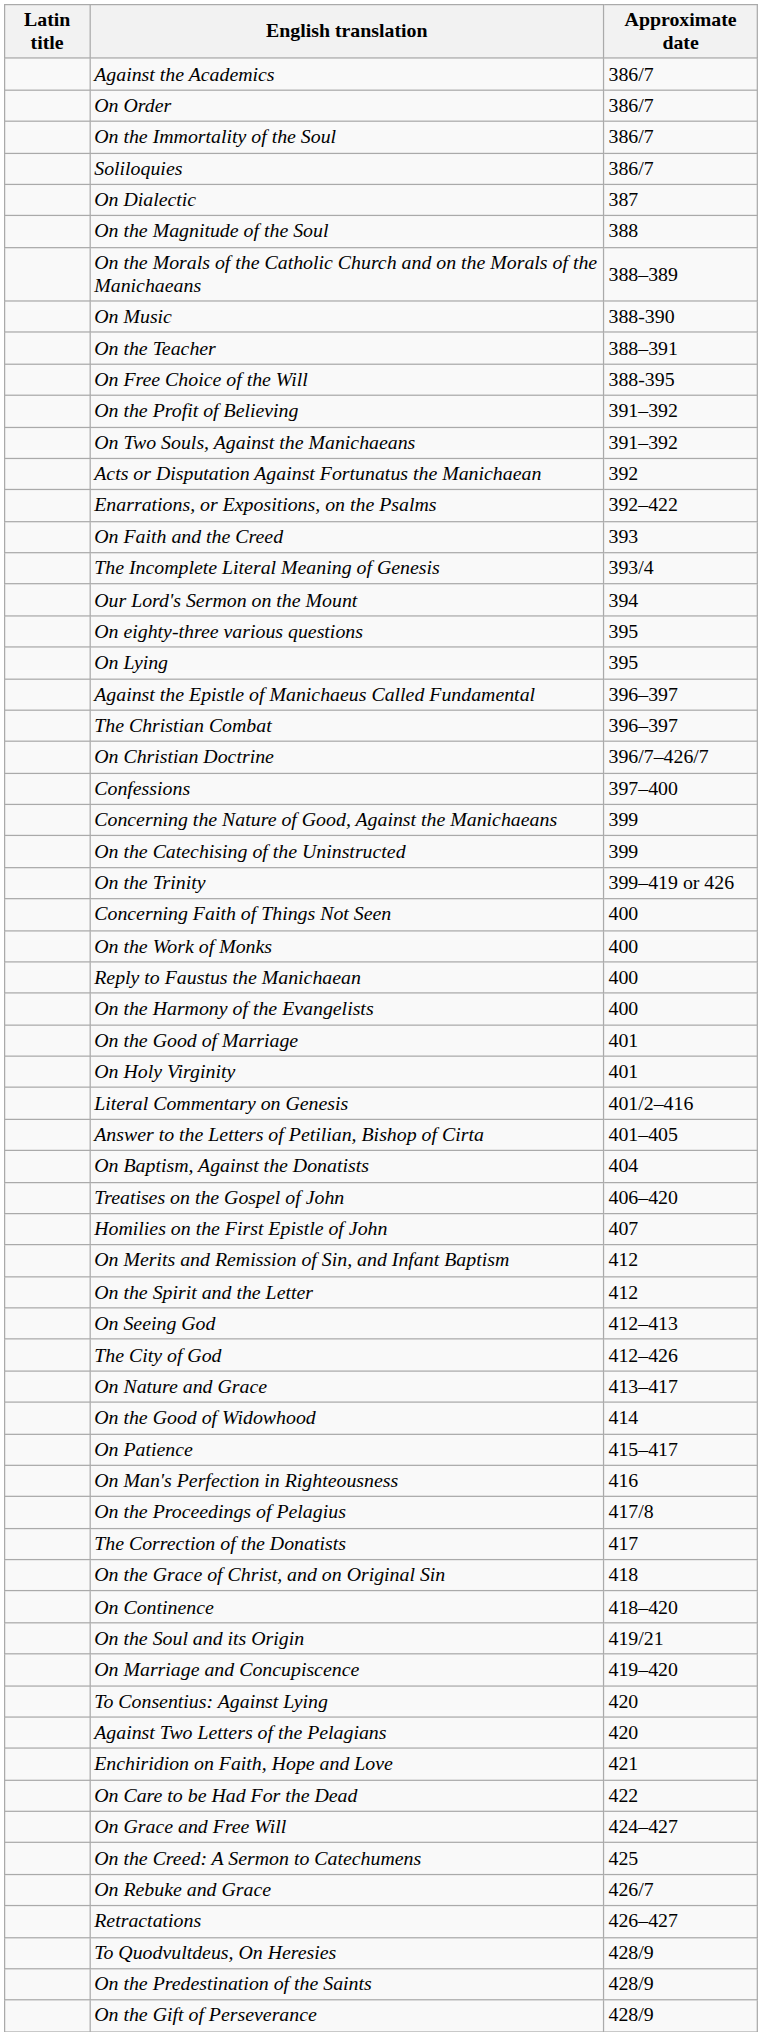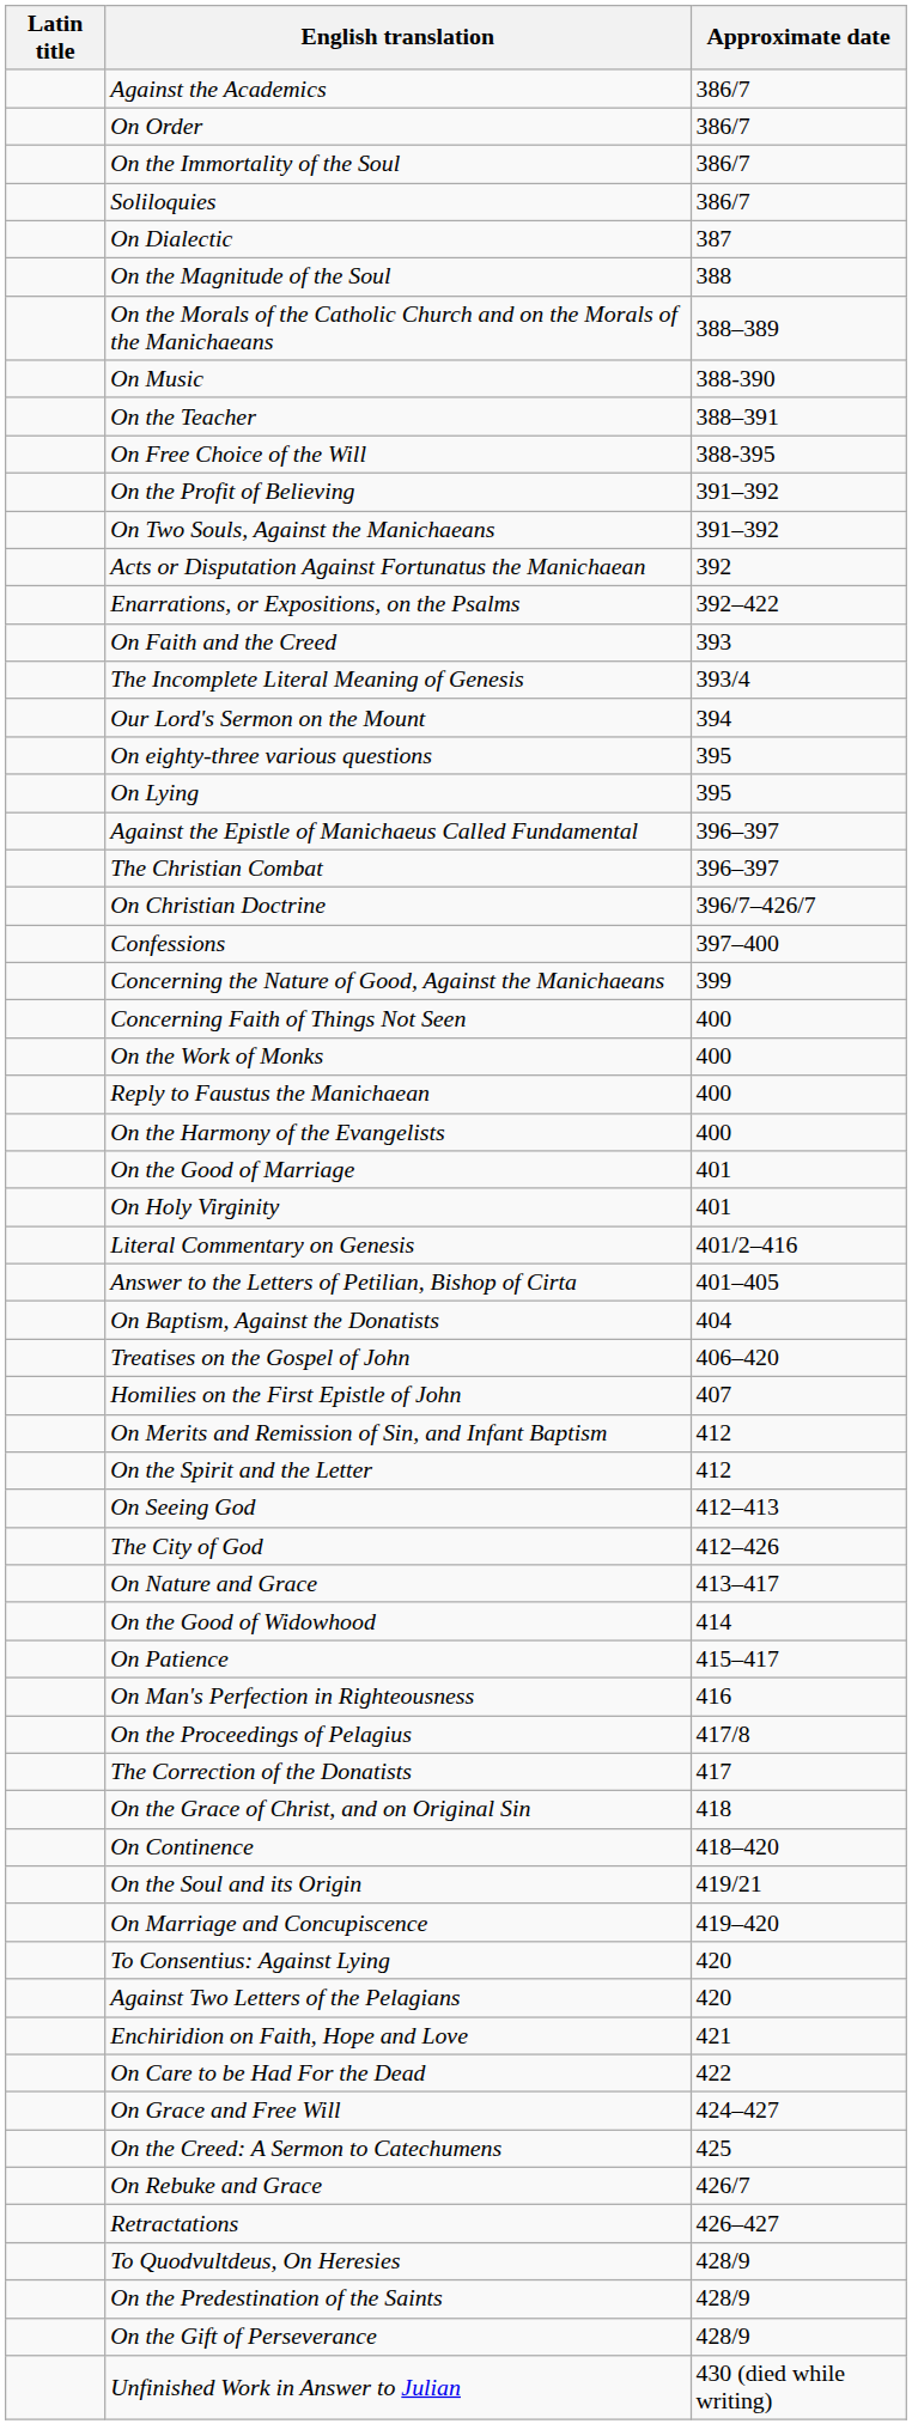- row: On the Catechising of the Uninstructed | 399
- row: On the Trinity | 399–419 or 426
+ row: Unfinished Work in Answer to Julian | 430 (died while writing)
